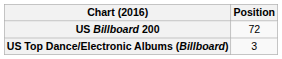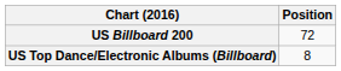US Top Dance/Electronic Albums (Billboard) | Position: 3 -> 8
